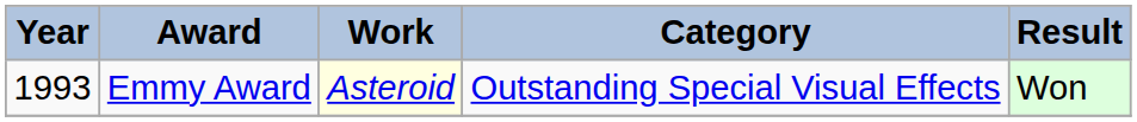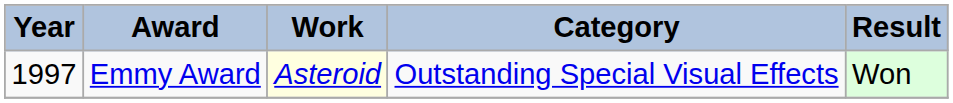Emmy Award | Year: 1993 -> 1997
